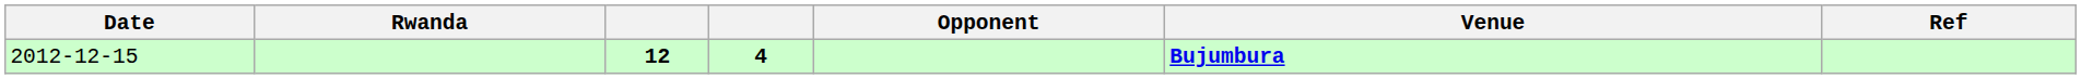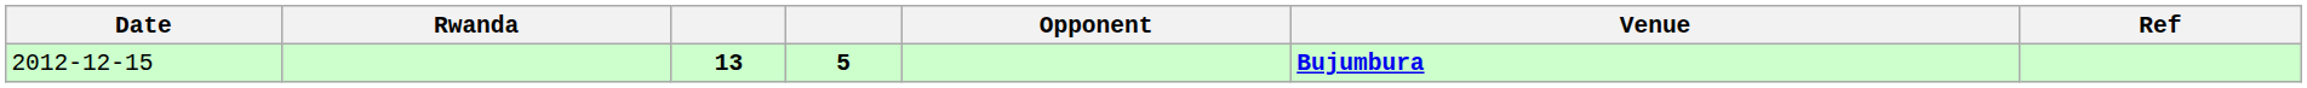2012-12-15 | column 3: 12 -> 13
2012-12-15 | column 4: 4 -> 5
